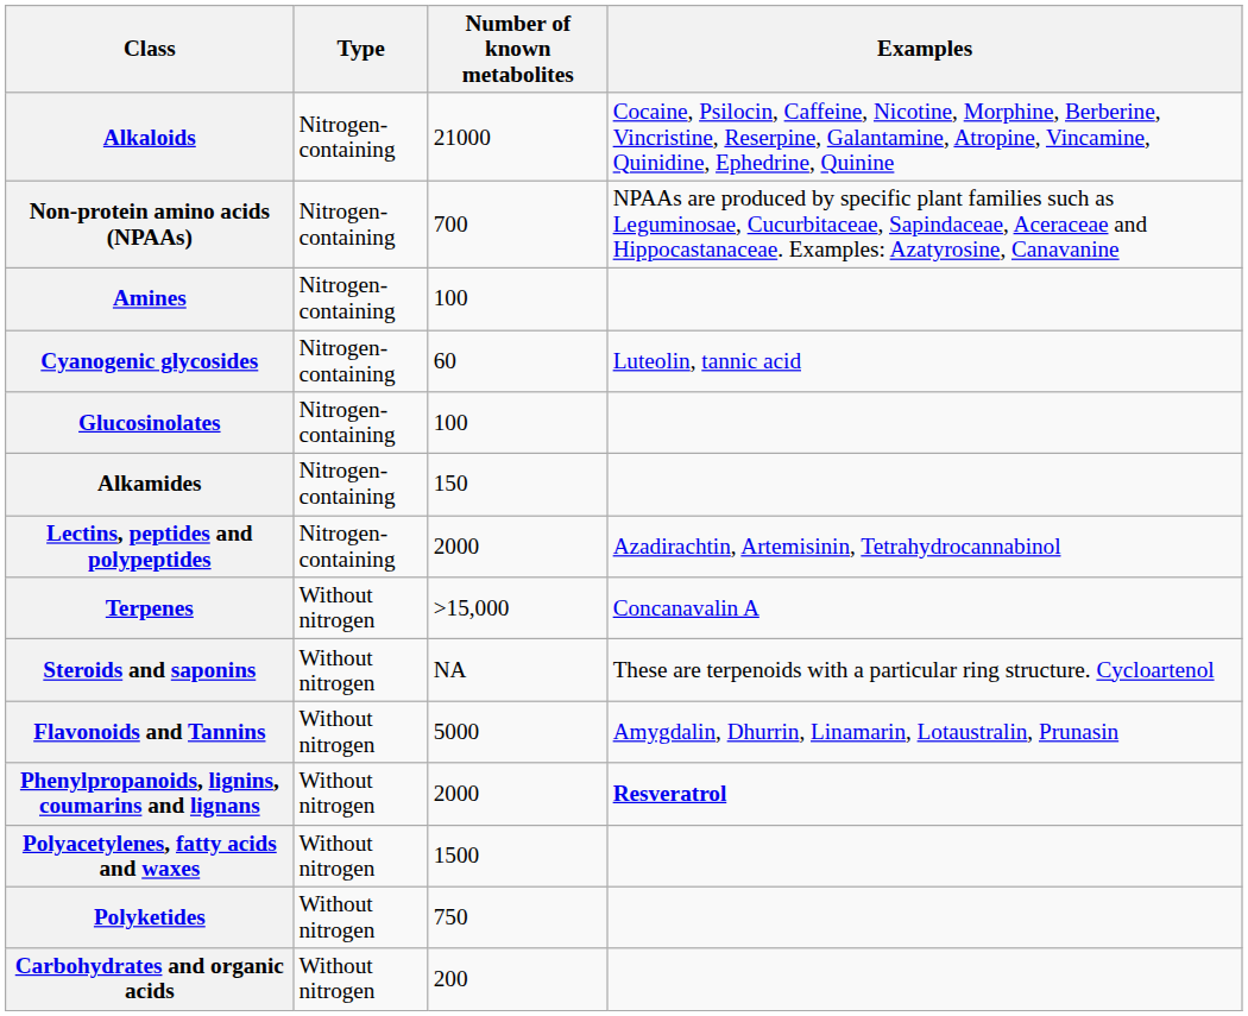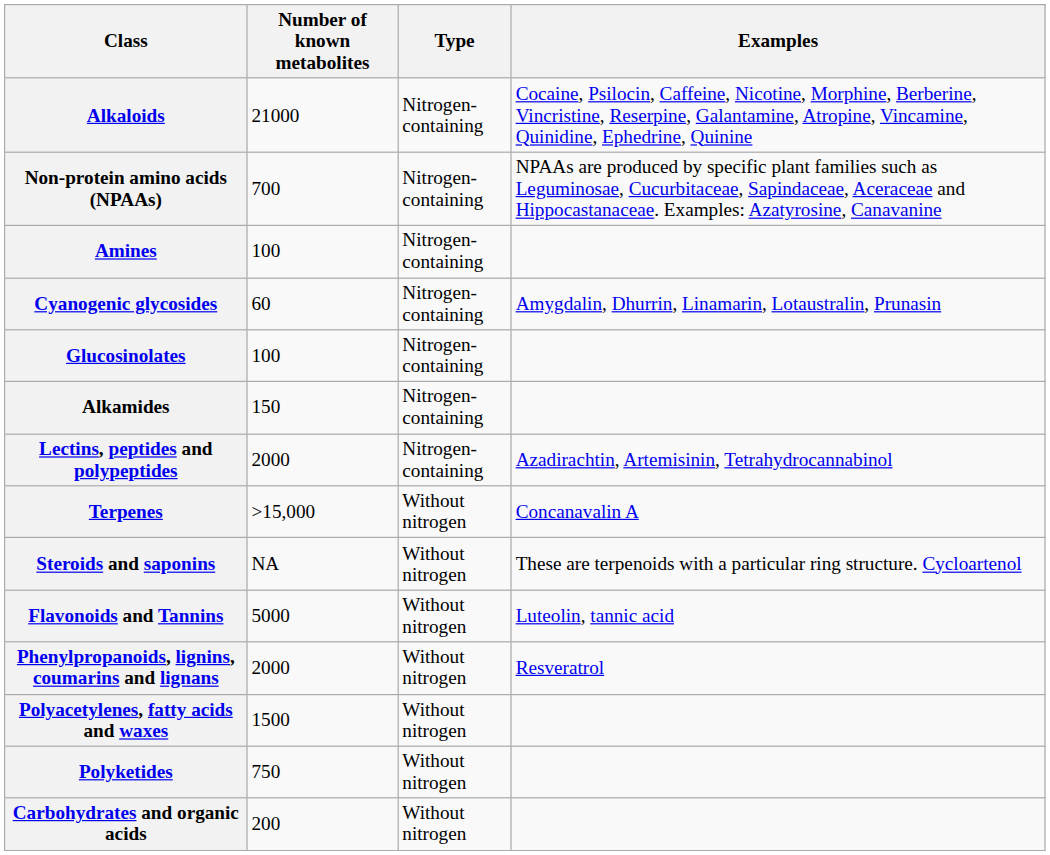columns swapped: Type <-> Number of known metabolites
Cyanogenic glycosides | Examples: Luteolin, tannic acid -> Amygdalin, Dhurrin, Linamarin, Lotaustralin, Prunasin
Flavonoids and Tannins | Examples: Amygdalin, Dhurrin, Linamarin, Lotaustralin, Prunasin -> Luteolin, tannic acid
Phenylpropanoids, lignins, coumarins and lignans | Examples: bold -> normal
